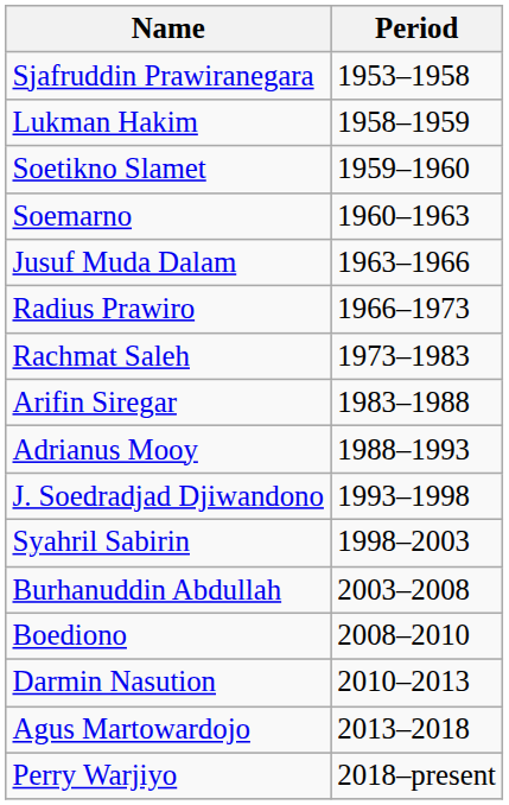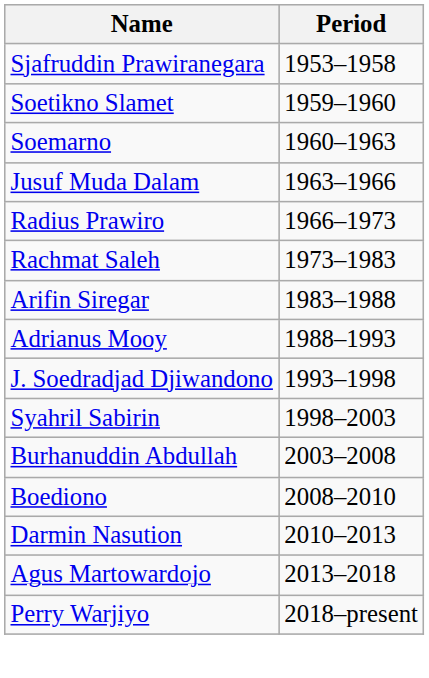- row: Lukman Hakim | 1958–1959
